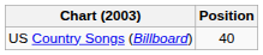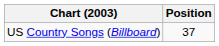US Country Songs (Billboard) | Position: 40 -> 37
